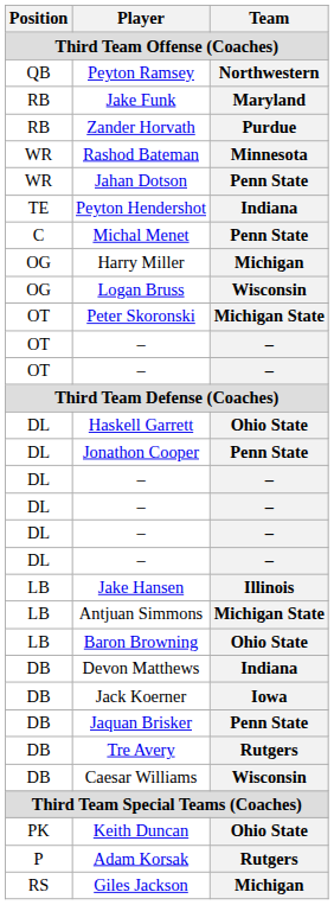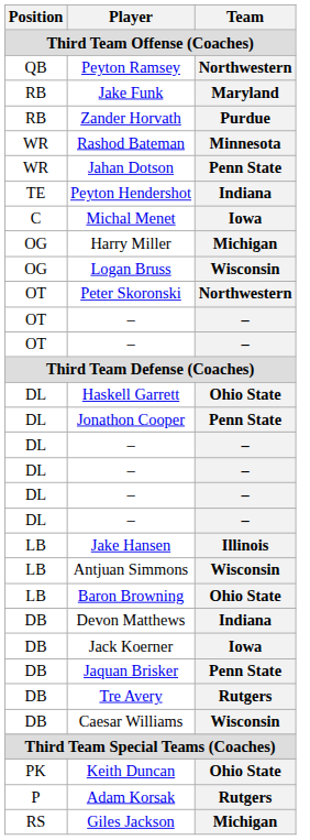Michal Menet | Team: Penn State -> Iowa
Peter Skoronski | Team: Michigan State -> Northwestern
Antjuan Simmons | Team: Michigan State -> Wisconsin
